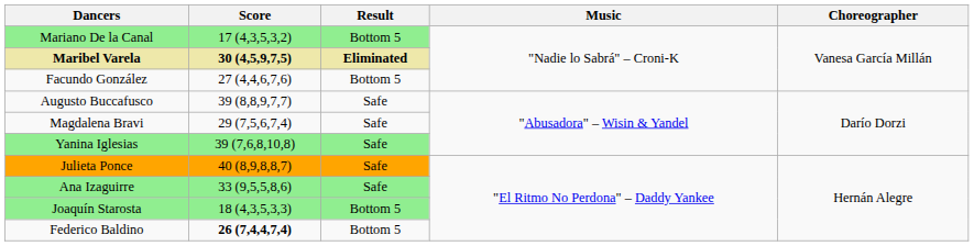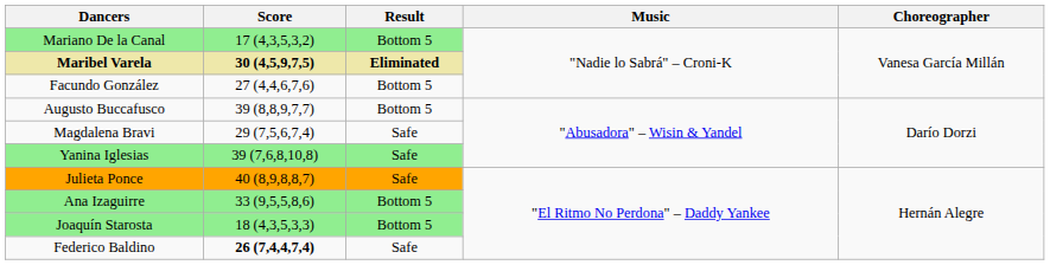Augusto Buccafusco | Result: Safe -> Bottom 5
Ana Izaguirre | Result: Safe -> Bottom 5
Federico Baldino | Result: Bottom 5 -> Safe
